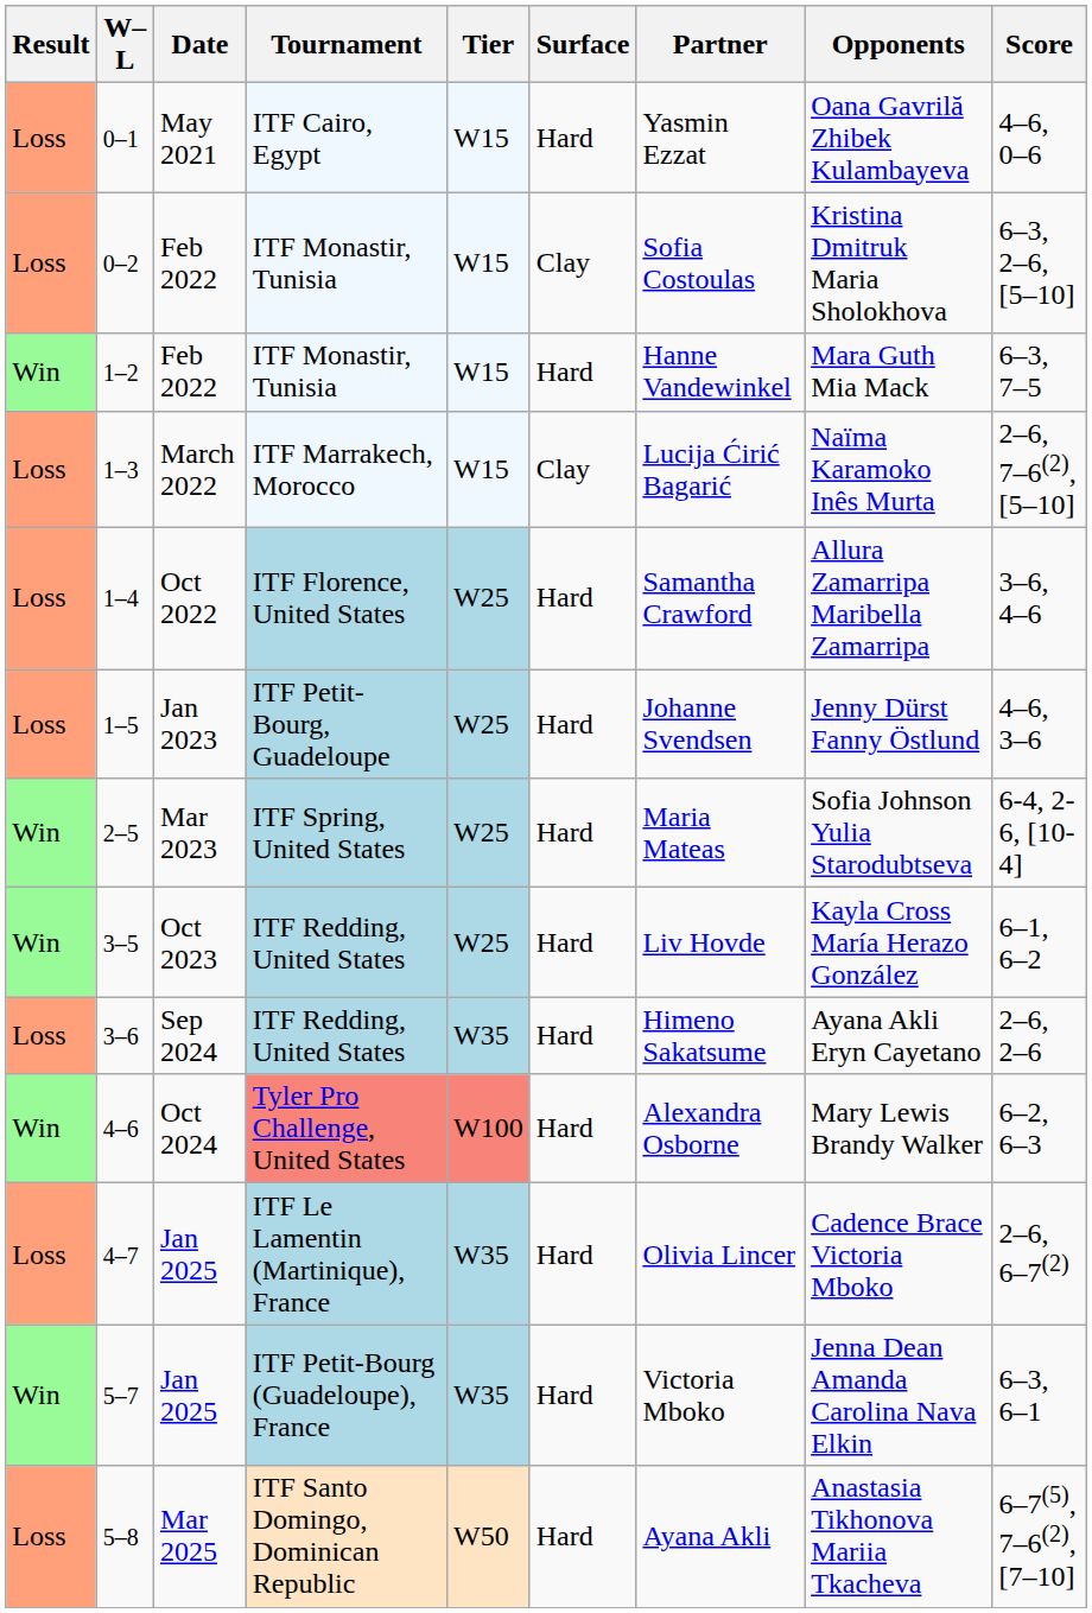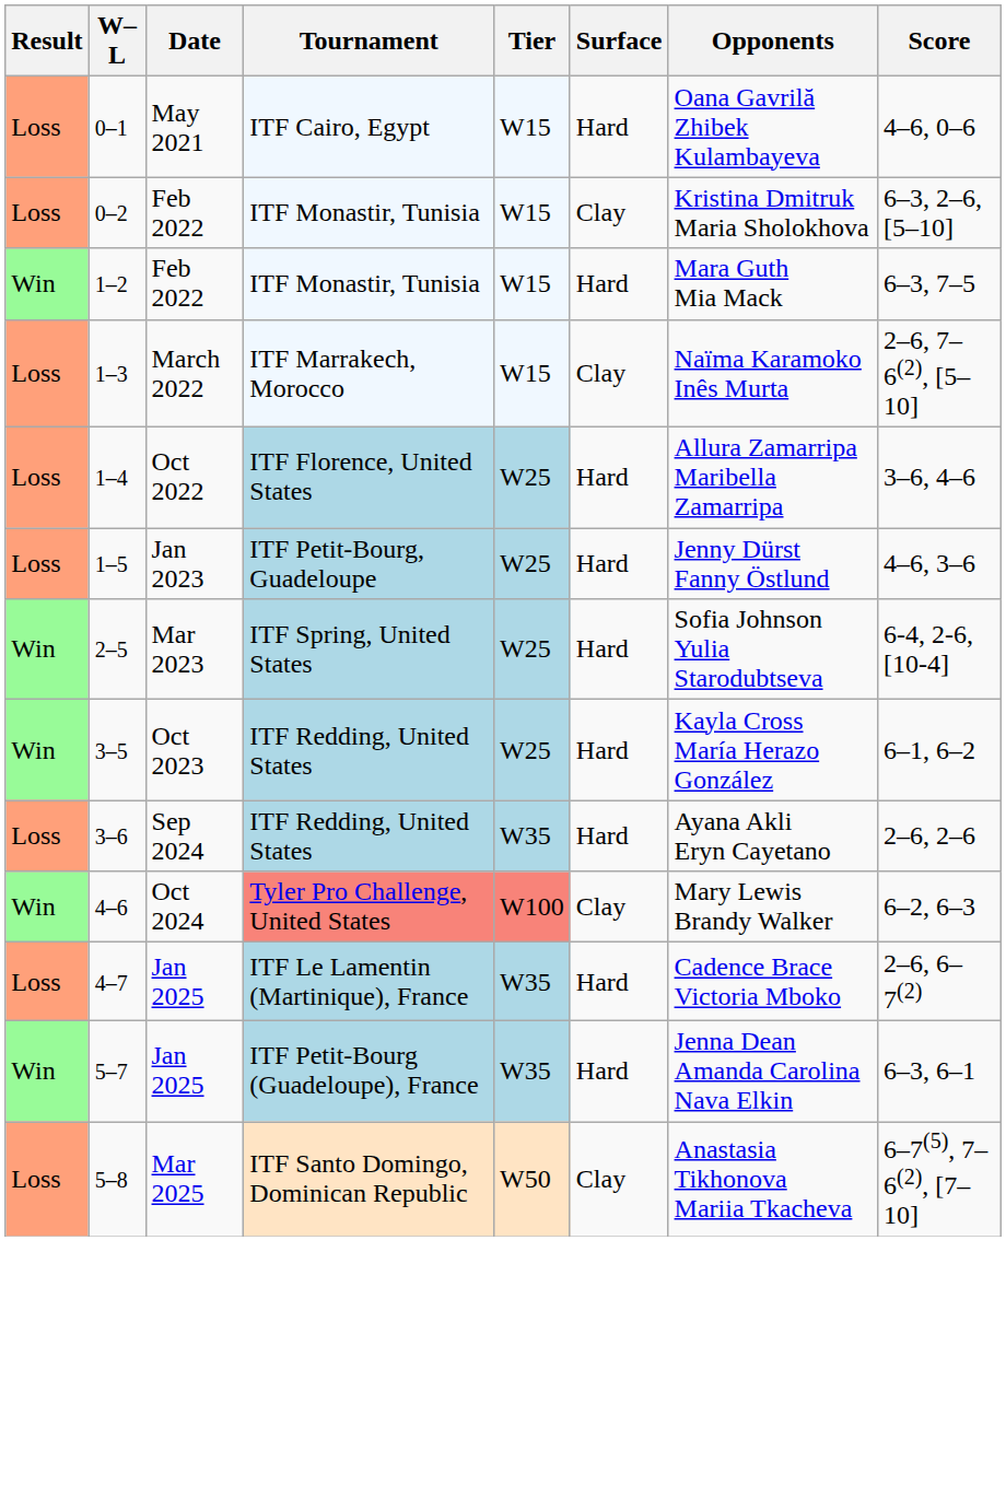- column: Partner | Yasmin Ezzat | Sofia Costoulas | Hanne Vandewinkel | Lucija Ćirić Bagarić | Samantha Crawford | Johanne Svendsen | Maria Mateas | Liv Hovde | Himeno Sakatsume | Alexandra Osborne | Olivia Lincer | Victoria Mboko | Ayana Akli
4–6 | Surface: Hard -> Clay
5–8 | Surface: Hard -> Clay
